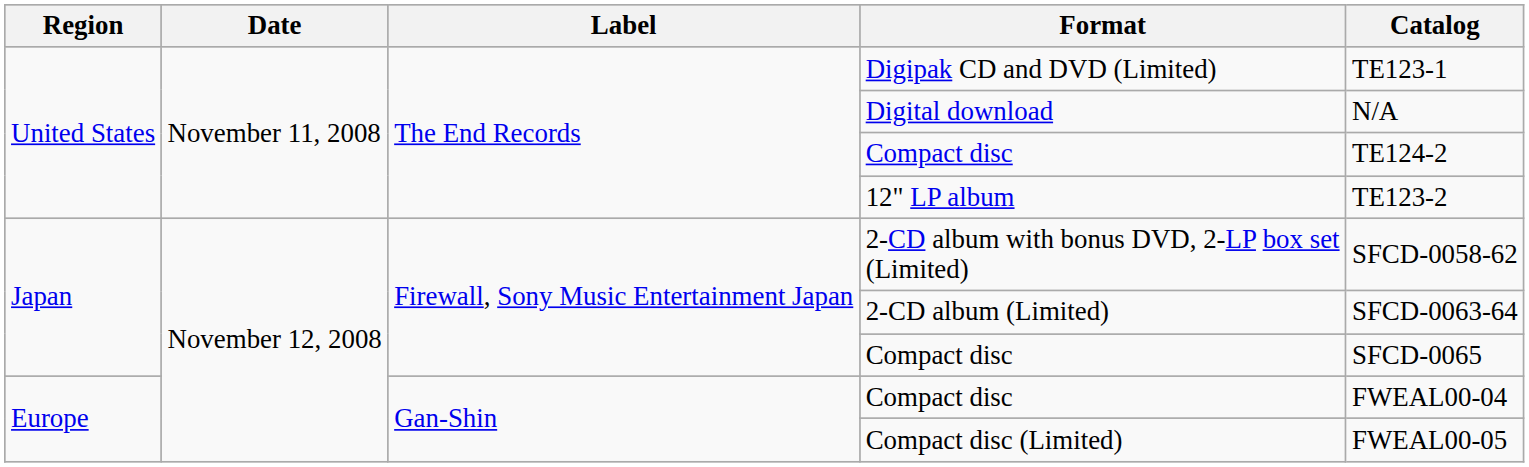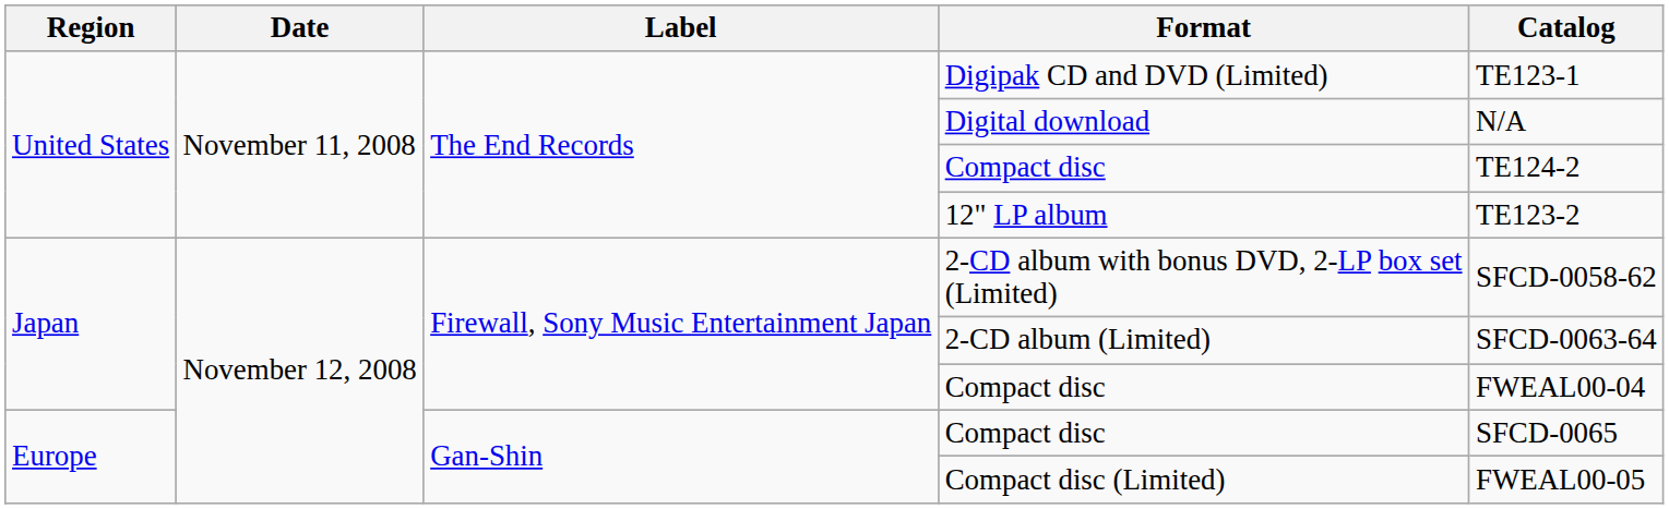Japan / Compact disc | Catalog: SFCD-0065 -> FWEAL00-04
Europe / Compact disc | Catalog: FWEAL00-04 -> SFCD-0065
